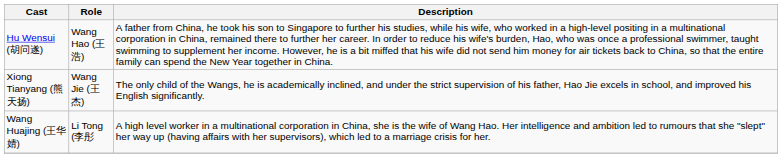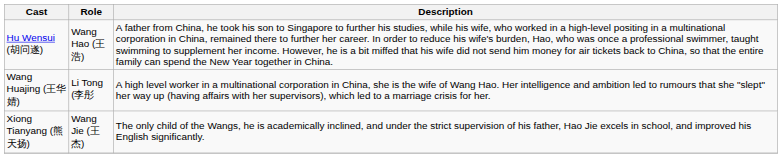rows swapped: Wang Huajing (王华婧) <-> Xiong Tianyang (熊天扬)
